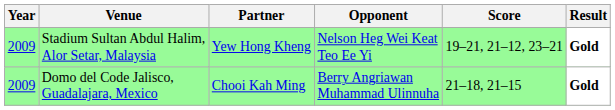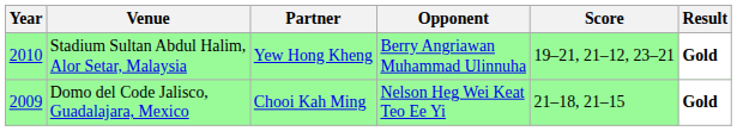Stadium Sultan Abdul Halim, Alor Setar, Malaysia | Year: 2009 -> 2010
Stadium Sultan Abdul Halim, Alor Setar, Malaysia | Opponent: Nelson Heg Wei Keat Teo Ee Yi -> Berry Angriawan Muhammad Ulinnuha
Domo del Code Jalisco, Guadalajara, Mexico | Opponent: Berry Angriawan Muhammad Ulinnuha -> Nelson Heg Wei Keat Teo Ee Yi
